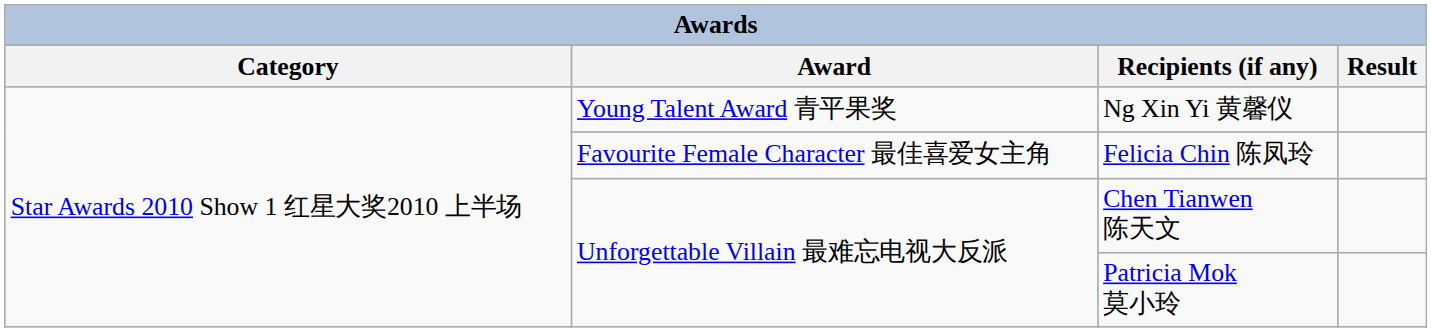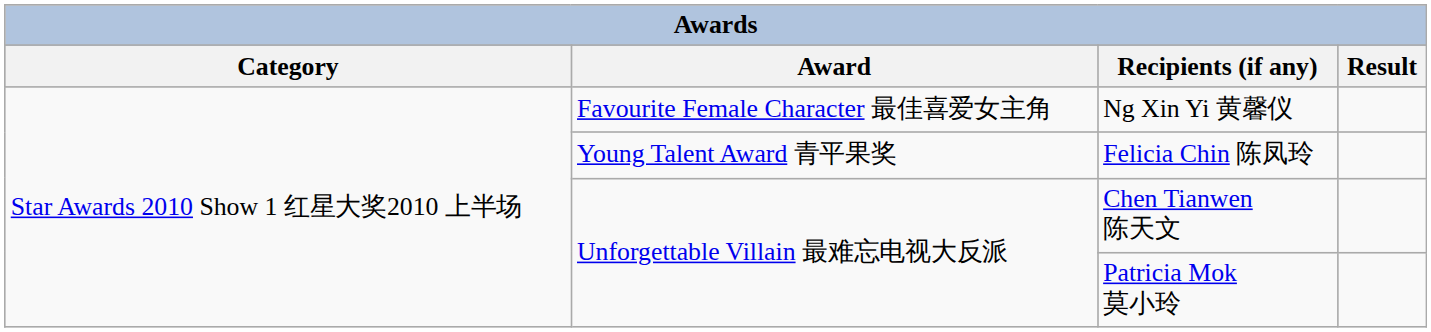Ng Xin Yi 黄馨仪 | Award: Young Talent Award 青平果奖 -> Favourite Female Character 最佳喜爱女主角
Felicia Chin 陈凤玲 | Award: Favourite Female Character 最佳喜爱女主角 -> Young Talent Award 青平果奖
